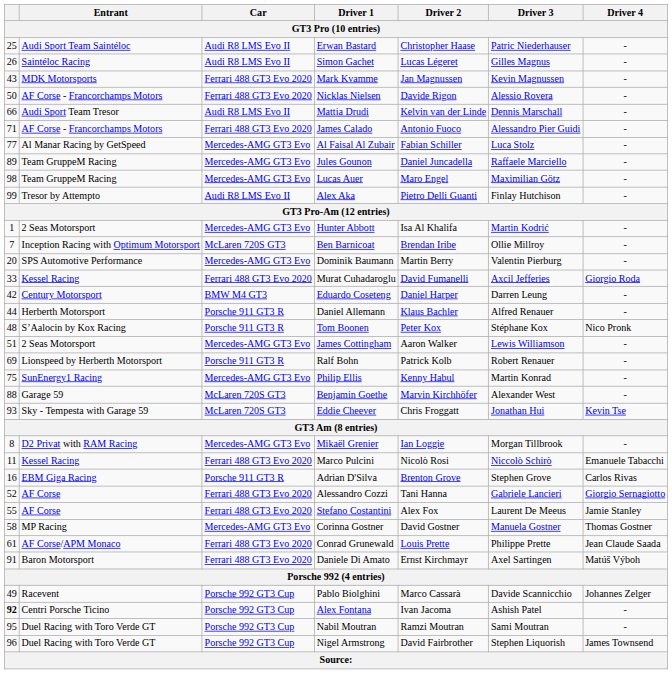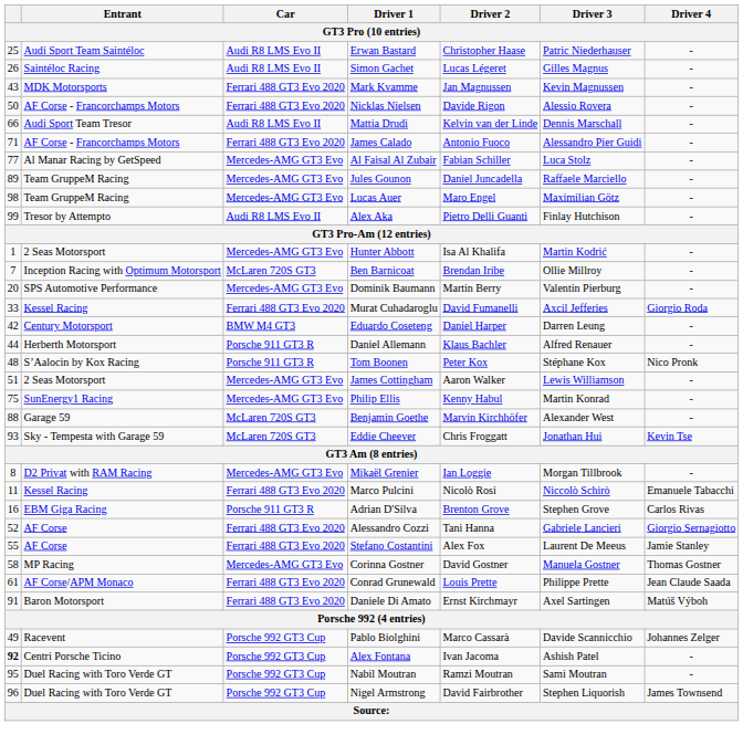- row: 69 | Lionspeed by Herberth Motorsport | Porsche 911 GT3 R | Ralf Bohn | Patrick Kolb | Robert Renauer | -
